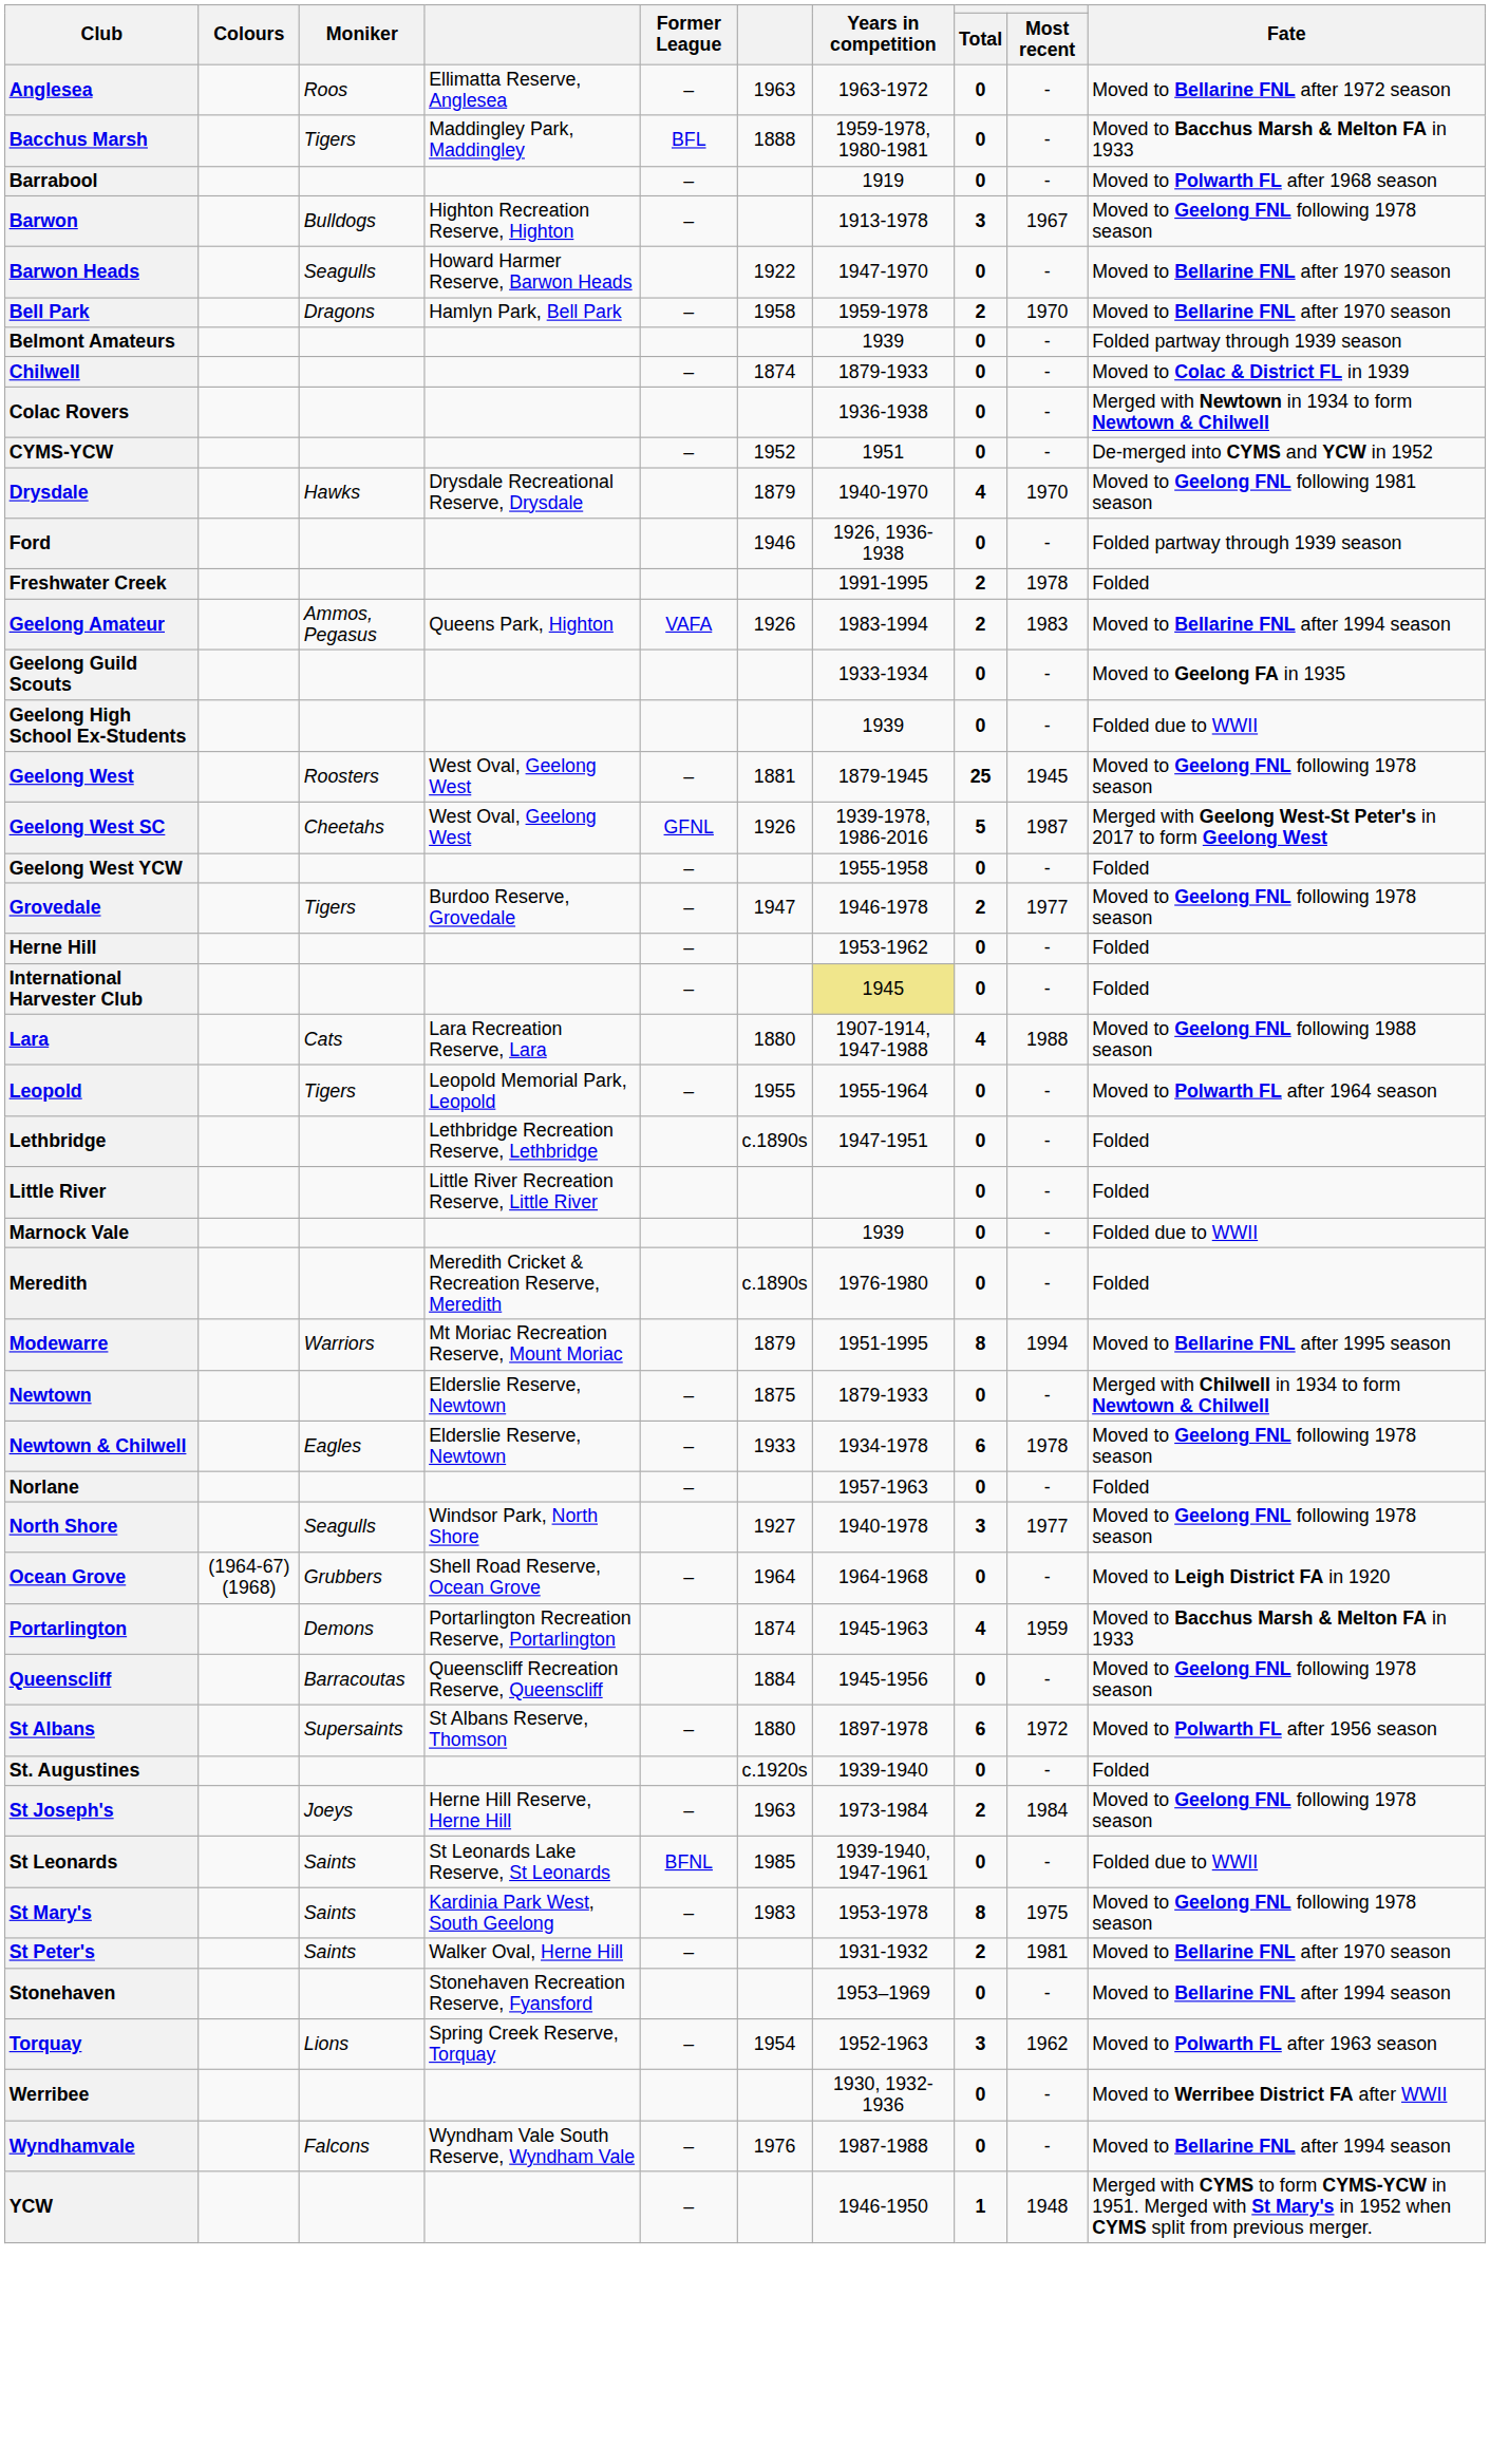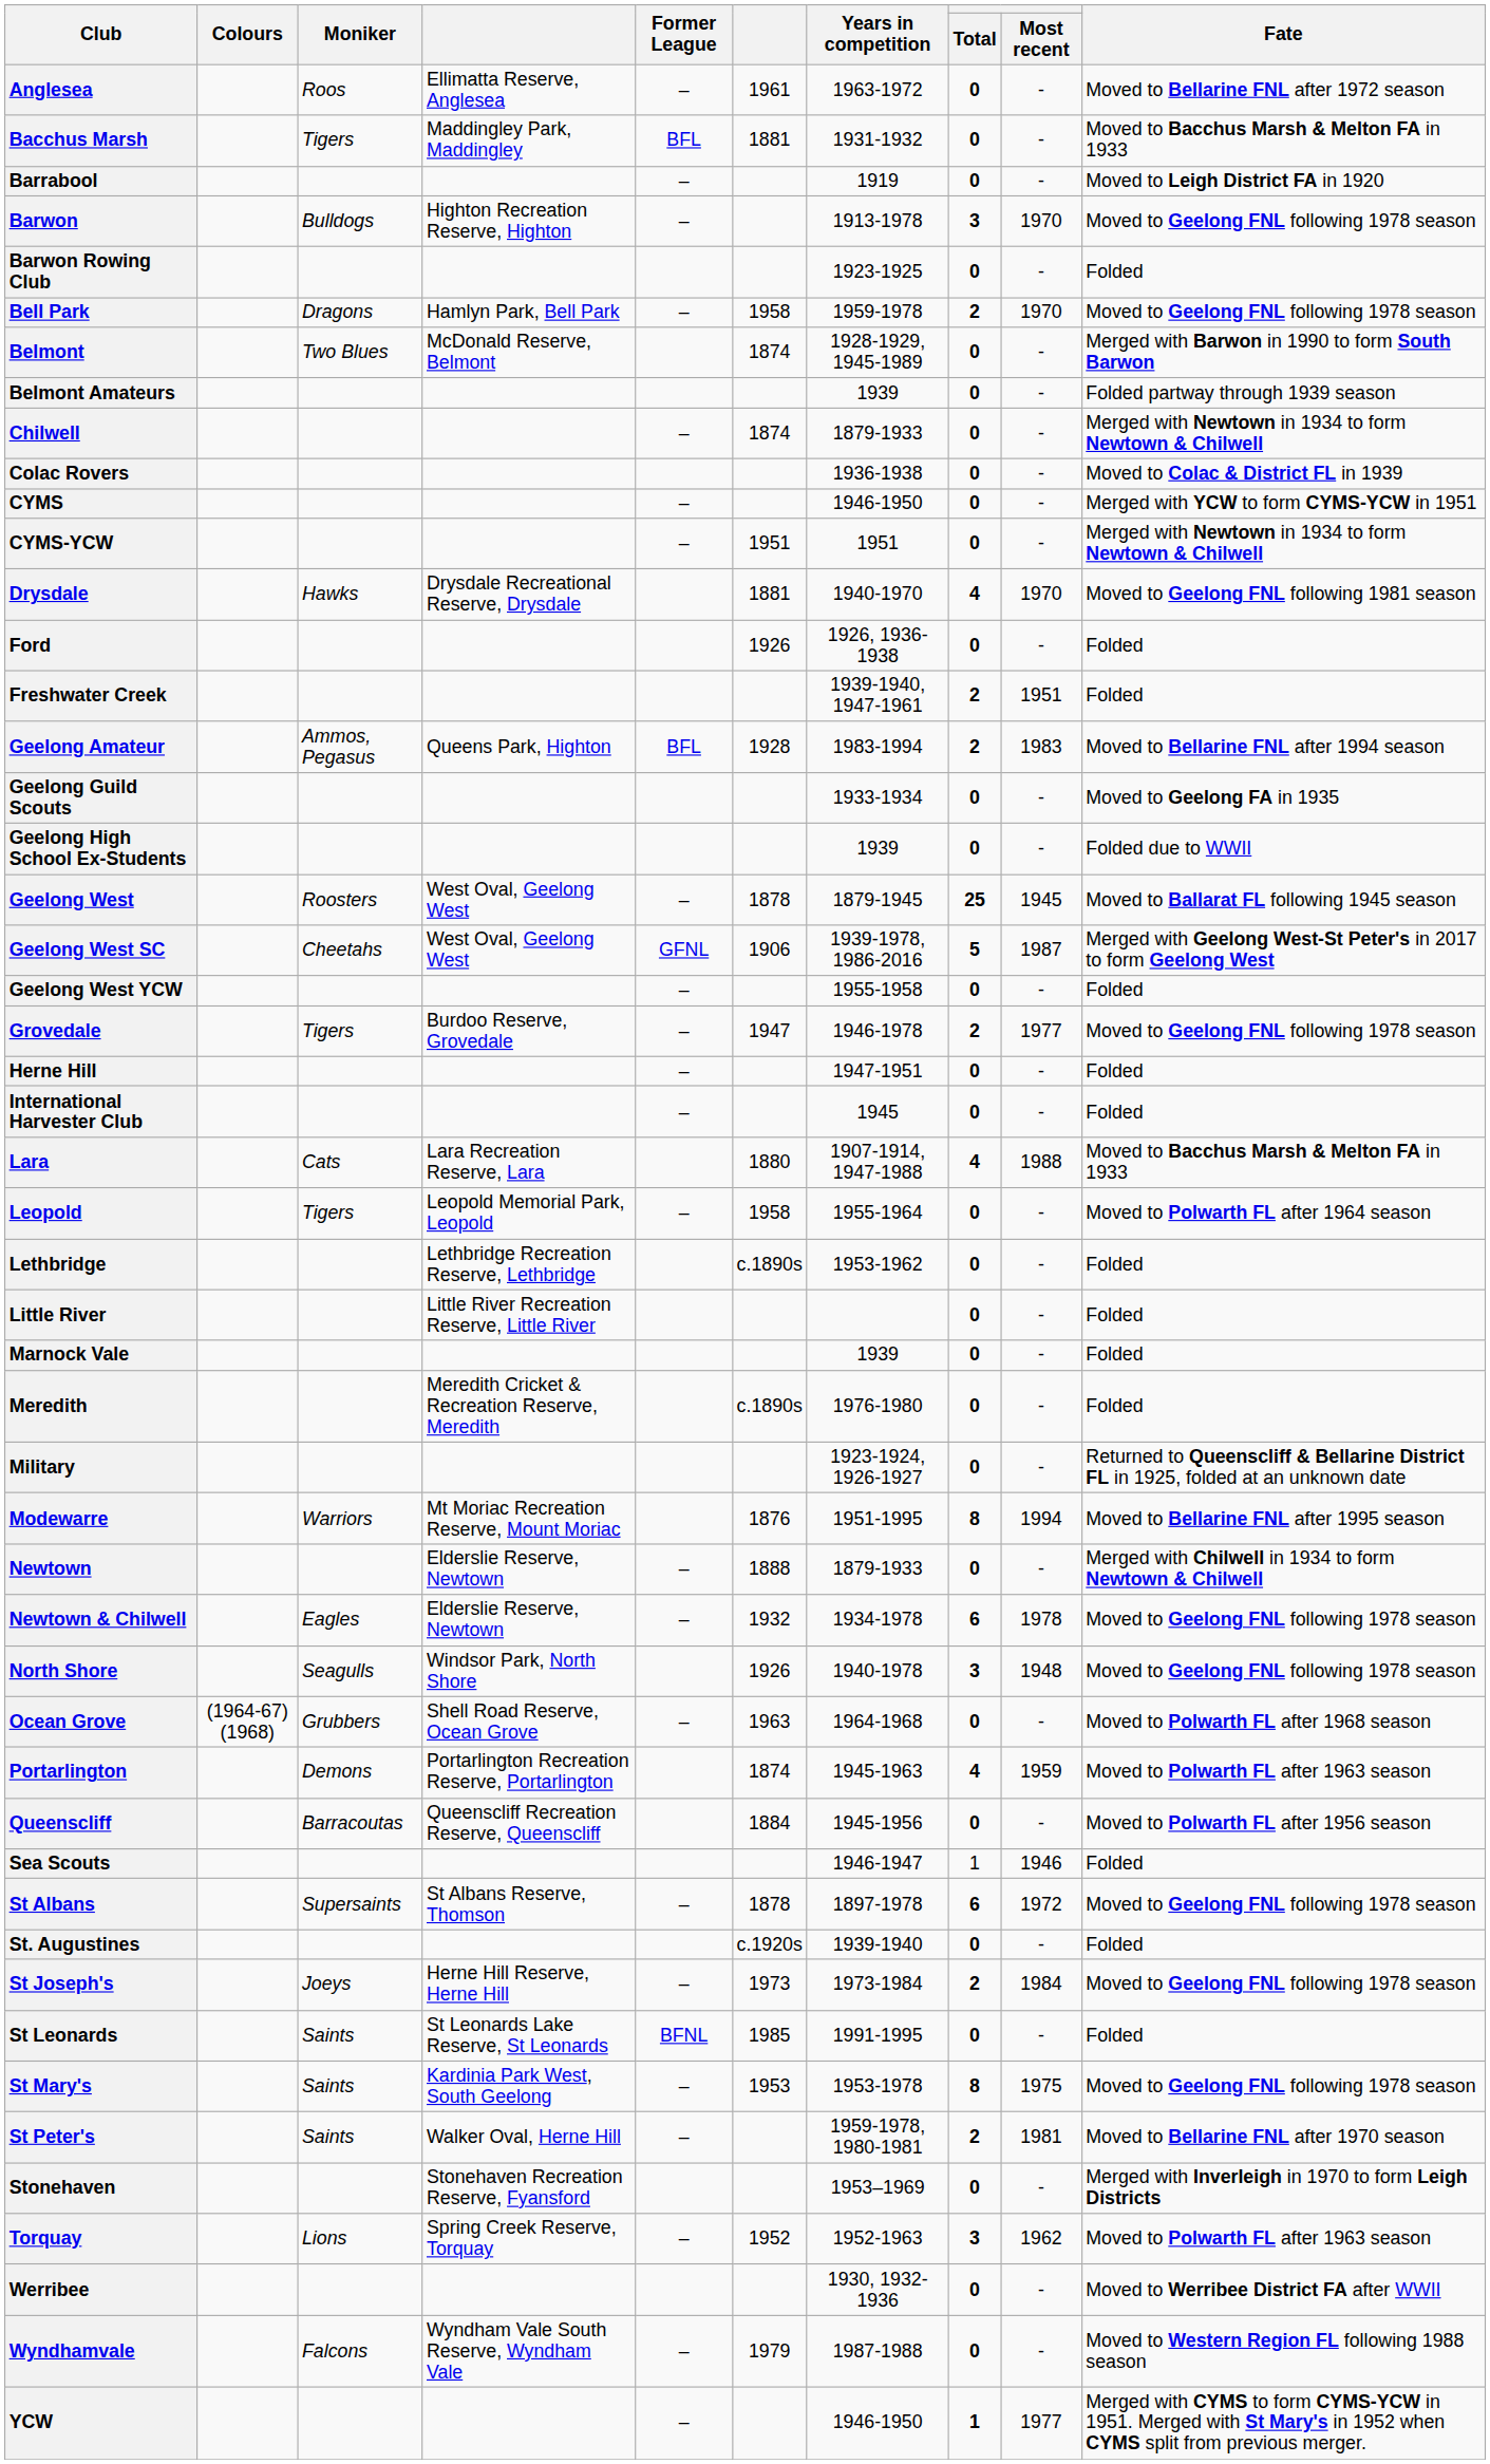Anglesea | column 6: 1963 -> 1961
Bacchus Marsh | column 6: 1888 -> 1881
Bacchus Marsh | Years in competition: 1959-1978, 1980-1981 -> 1931-1932
Barrabool | Fate: Moved to Polwarth FL after 1968 season -> Moved to Leigh District FA in 1920
Barwon | Most recent: 1967 -> 1970
- row: Barwon Heads | Seagulls | Howard Harmer Reserve, Barwon Heads | 1922 | 1947-1970 | 0 | - | Moved to Bellarine FNL after 1970 season
+ row: Barwon Rowing Club | 1923-1925 | 0 | - | Folded
Bell Park | Fate: Moved to Bellarine FNL after 1970 season -> Moved to Geelong FNL following 1978 season
+ row: Belmont | Two Blues | McDonald Reserve, Belmont | 1874 | 1928-1929, 1945-1989 | 0 | - | Merged with Barwon in 1990 to form South Barwon
Chilwell | Fate: Moved to Colac & District FL in 1939 -> Merged with Newtown in 1934 to form Newtown & Chilwell
Colac Rovers | Fate: Merged with Newtown in 1934 to form Newtown & Chilwell -> Moved to Colac & District FL in 1939
+ row: CYMS | – | 1946-1950 | 0 | - | Merged with YCW to form CYMS-YCW in 1951
CYMS-YCW | column 6: 1952 -> 1951
CYMS-YCW | Fate: De-merged into CYMS and YCW in 1952 -> Merged with Newtown in 1934 to form Newtown & Chilwell
Drysdale | column 6: 1879 -> 1881
Ford | column 6: 1946 -> 1926
Ford | Fate: Folded partway through 1939 season -> Folded
Freshwater Creek | Years in competition: 1991-1995 -> 1939-1940, 1947-1961
Freshwater Creek | Most recent: 1978 -> 1951
Geelong Amateur | Former League: VAFA -> BFL
Geelong Amateur | column 6: 1926 -> 1928
Geelong West | column 6: 1881 -> 1878
Geelong West | Fate: Moved to Geelong FNL following 1978 season -> Moved to Ballarat FL following 1945 season
Geelong West SC | column 6: 1926 -> 1906
Herne Hill | Years in competition: 1953-1962 -> 1947-1951
International Harvester Club | Years in competition: khaki background -> no background
Lara | Fate: Moved to Geelong FNL following 1988 season -> Moved to Bacchus Marsh & Melton FA in 1933
Leopold | column 6: 1955 -> 1958
Lethbridge | Years in competition: 1947-1951 -> 1953-1962
Marnock Vale | Fate: Folded due to WWII -> Folded
+ row: Military | 1923-1924, 1926-1927 | 0 | - | Returned to Queenscliff & Bellarine District FL in 1925, folded at an unknown date
Modewarre | column 6: 1879 -> 1876
Newtown | column 6: 1875 -> 1888
Newtown & Chilwell | column 6: 1933 -> 1932
- row: Norlane | – | 1957-1963 | 0 | - | Folded
North Shore | column 6: 1927 -> 1926
North Shore | Most recent: 1977 -> 1948
Ocean Grove | column 6: 1964 -> 1963
Ocean Grove | Fate: Moved to Leigh District FA in 1920 -> Moved to Polwarth FL after 1968 season
Portarlington | Fate: Moved to Bacchus Marsh & Melton FA in 1933 -> Moved to Polwarth FL after 1963 season
Queenscliff | Fate: Moved to Geelong FNL following 1978 season -> Moved to Polwarth FL after 1956 season
+ row: Sea Scouts | 1946-1947 | 1 | 1946 | Folded
St Albans | column 6: 1880 -> 1878
St Albans | Fate: Moved to Polwarth FL after 1956 season -> Moved to Geelong FNL following 1978 season
St Joseph's | column 6: 1963 -> 1973
St Leonards | Years in competition: 1939-1940, 1947-1961 -> 1991-1995
St Leonards | Fate: Folded due to WWII -> Folded
St Mary's | column 6: 1983 -> 1953
St Peter's | Years in competition: 1931-1932 -> 1959-1978, 1980-1981
Stonehaven | Fate: Moved to Bellarine FNL after 1994 season -> Merged with Inverleigh in 1970 to form Leigh Districts
Torquay | column 6: 1954 -> 1952
Wyndhamvale | column 6: 1976 -> 1979
Wyndhamvale | Fate: Moved to Bellarine FNL after 1994 season -> Moved to Western Region FL following 1988 season
YCW | Most recent: 1948 -> 1977
